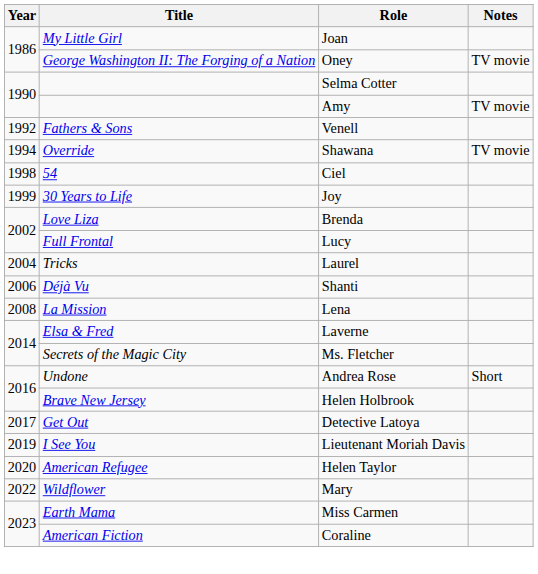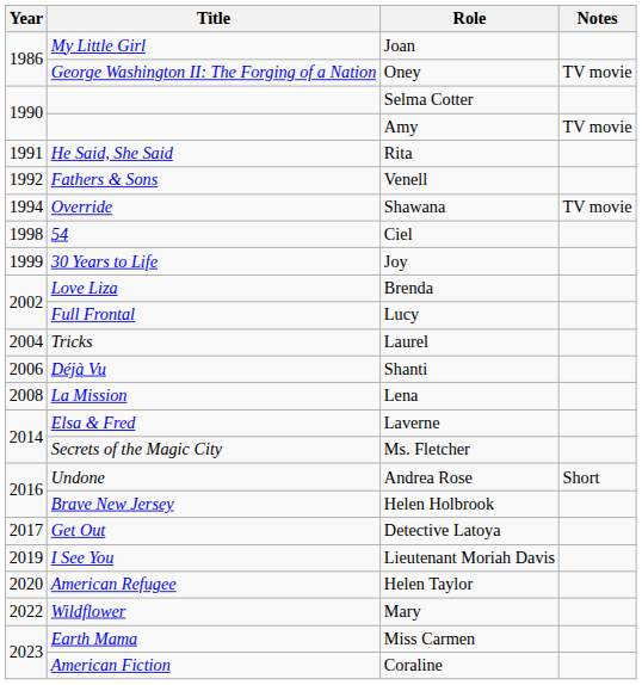+ row: 1991 | He Said, She Said | Rita
